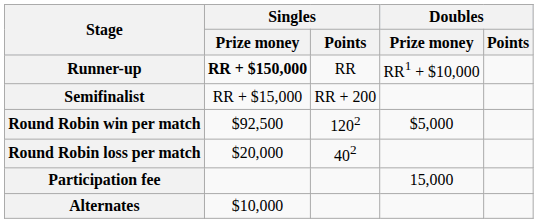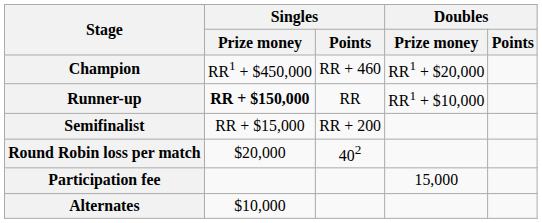+ row: Champion | RR1 + $450,000 | RR + 460 | RR1 + $20,000
- row: Round Robin win per match | $92,500 | 1202 | $5,000
